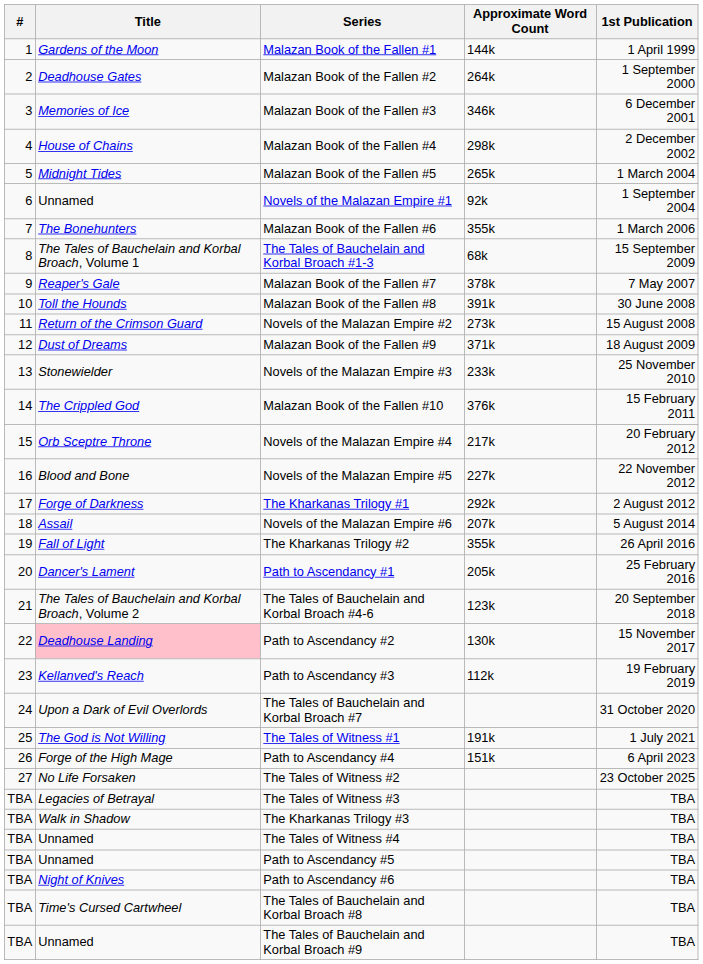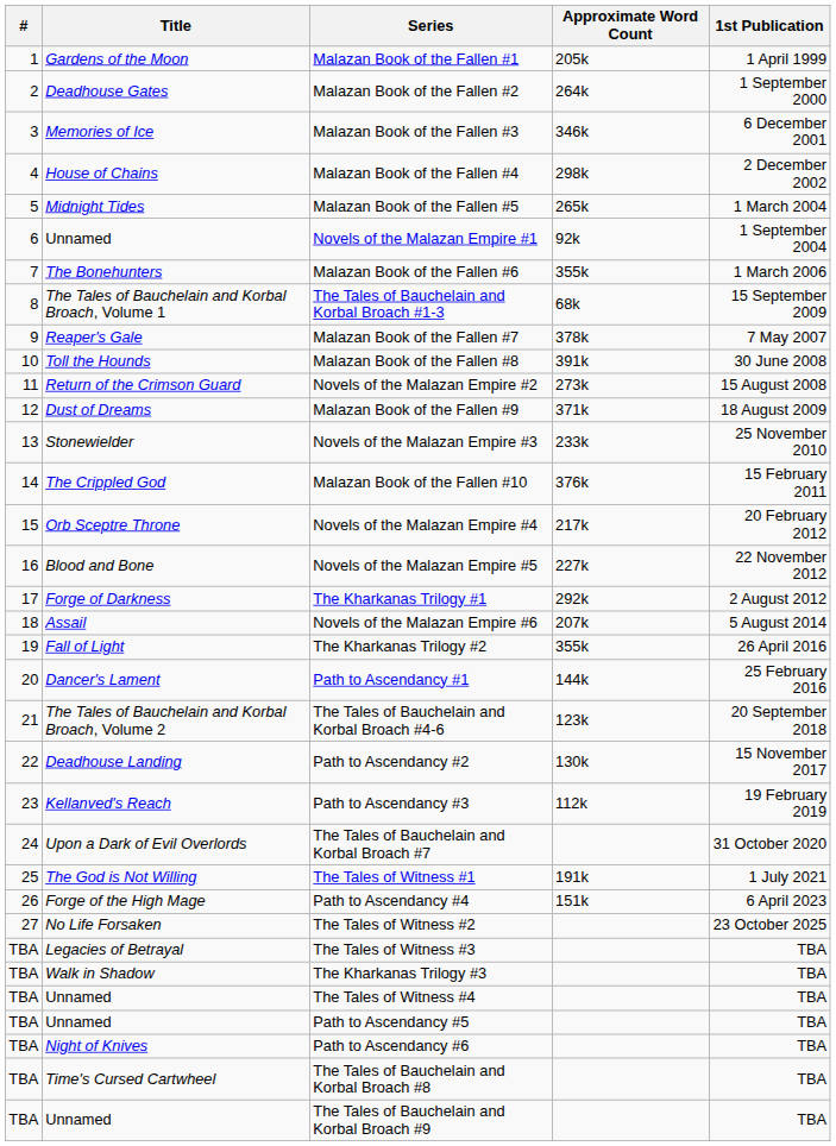Malazan Book of the Fallen #1 | Approximate Word Count: 144k -> 205k
Path to Ascendancy #1 | Approximate Word Count: 205k -> 144k
Path to Ascendancy #2 | Title: pink background -> no background
